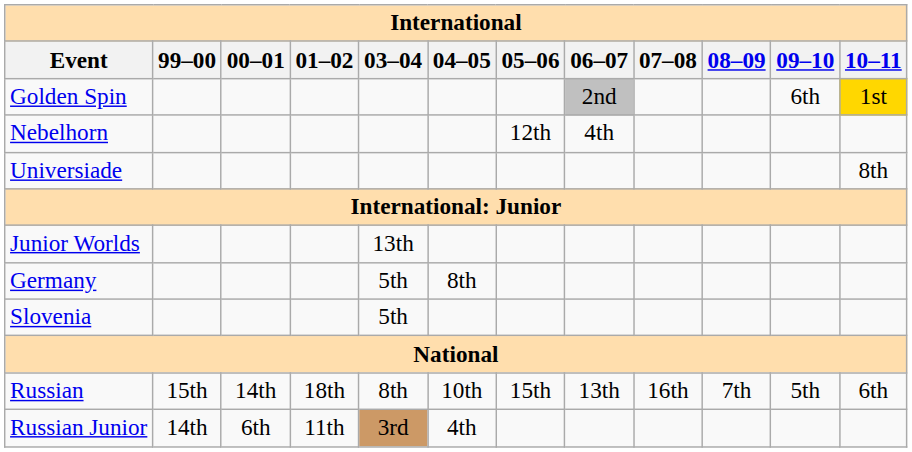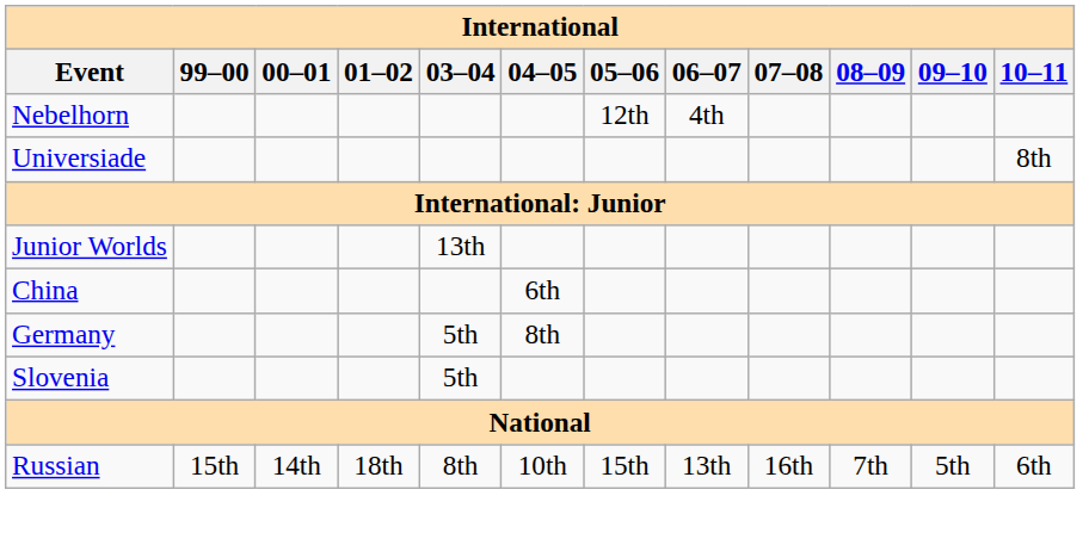- row: Golden Spin | 2nd | 6th | 1st
+ row: China | 6th
- row: Russian Junior | 14th | 6th | 11th | 3rd | 4th
